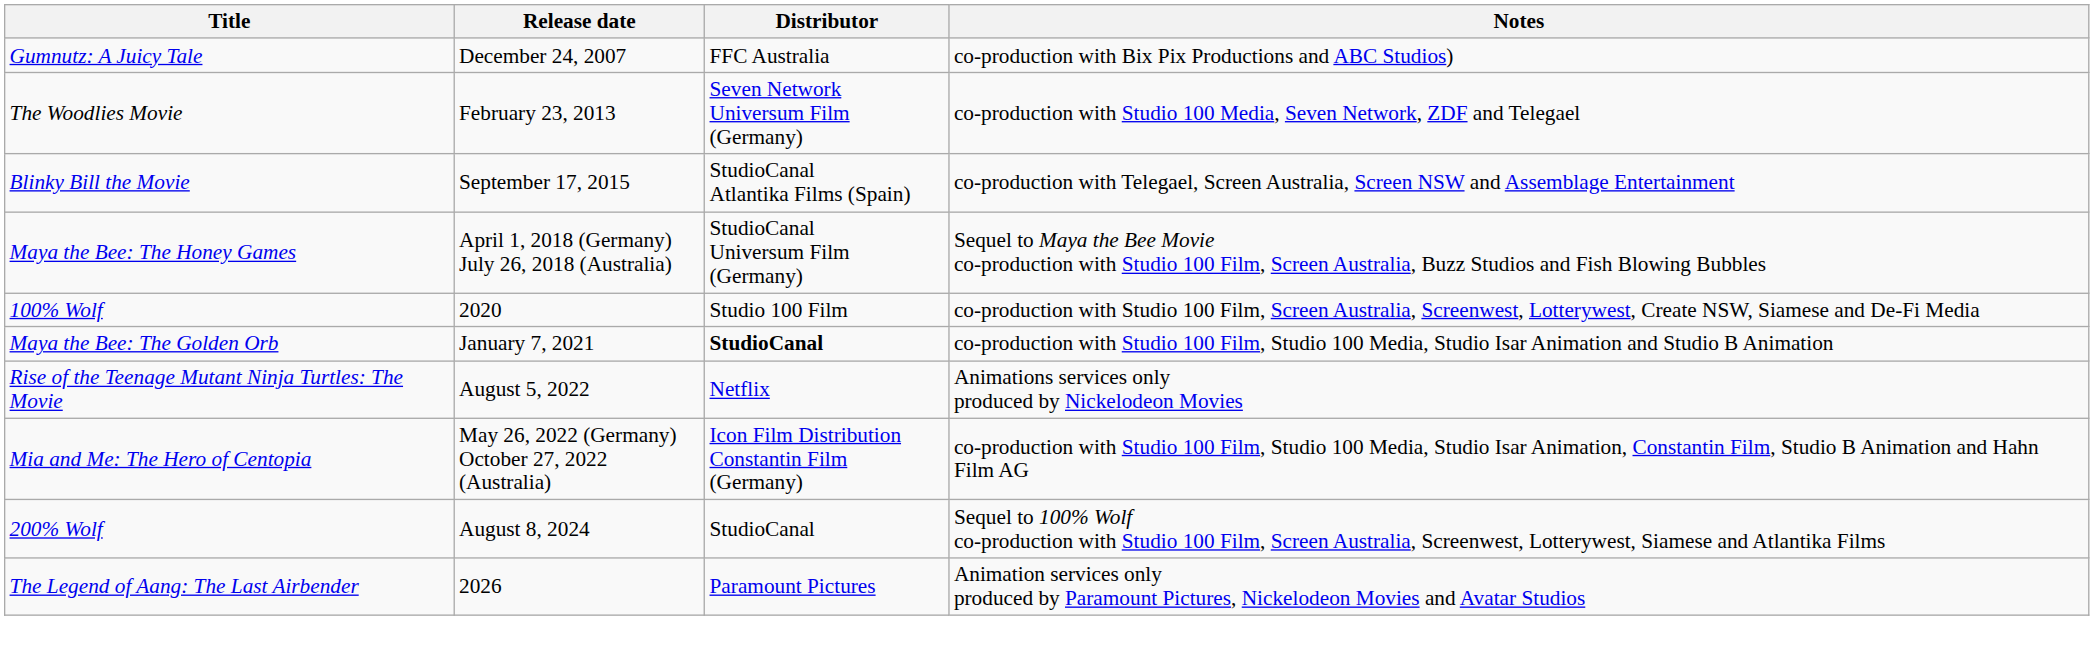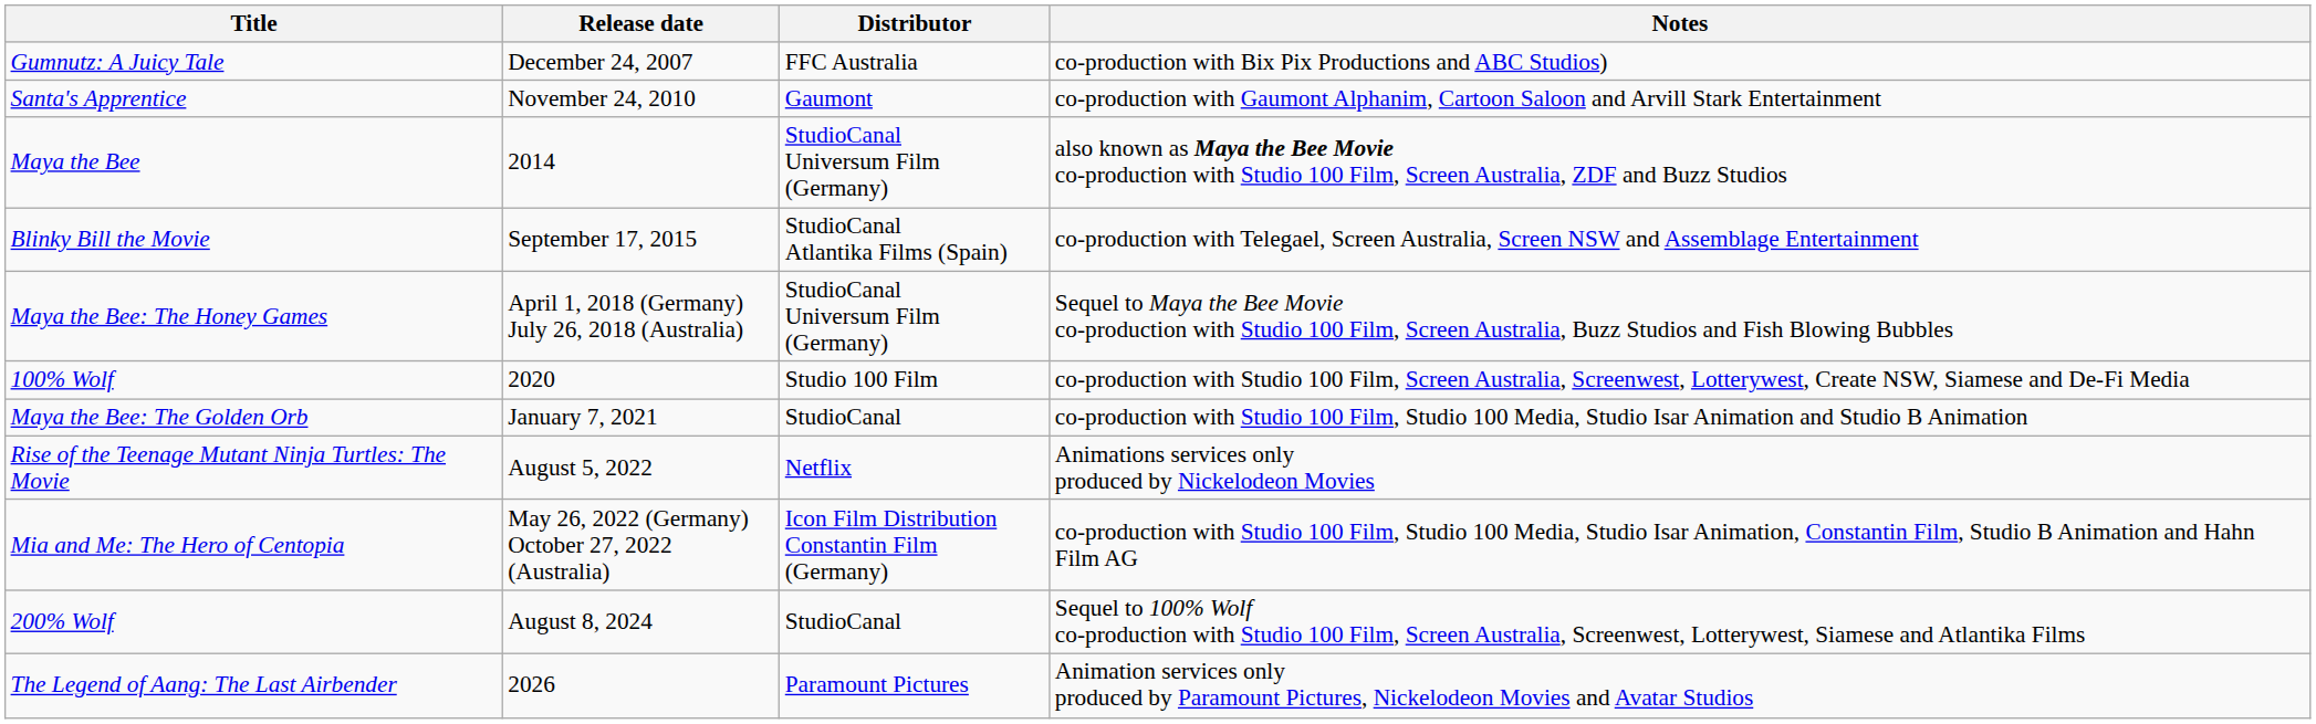+ row: Santa's Apprentice | November 24, 2010 | Gaumont | co-production with Gaumont Alphanim, Cartoon Saloon and Arvill Stark Entertainment
- row: The Woodlies Movie | February 23, 2013 | Seven Network Universum Film (Germany) | co-production with Studio 100 Media, Seven Network, ZDF and Telegael
+ row: Maya the Bee | 2014 | StudioCanal Universum Film (Germany) | also known as Maya the Bee Movie co-production with Studio 100 Film, Screen Australia, ZDF and Buzz Studios
Maya the Bee: The Golden Orb | Distributor: bold -> normal
